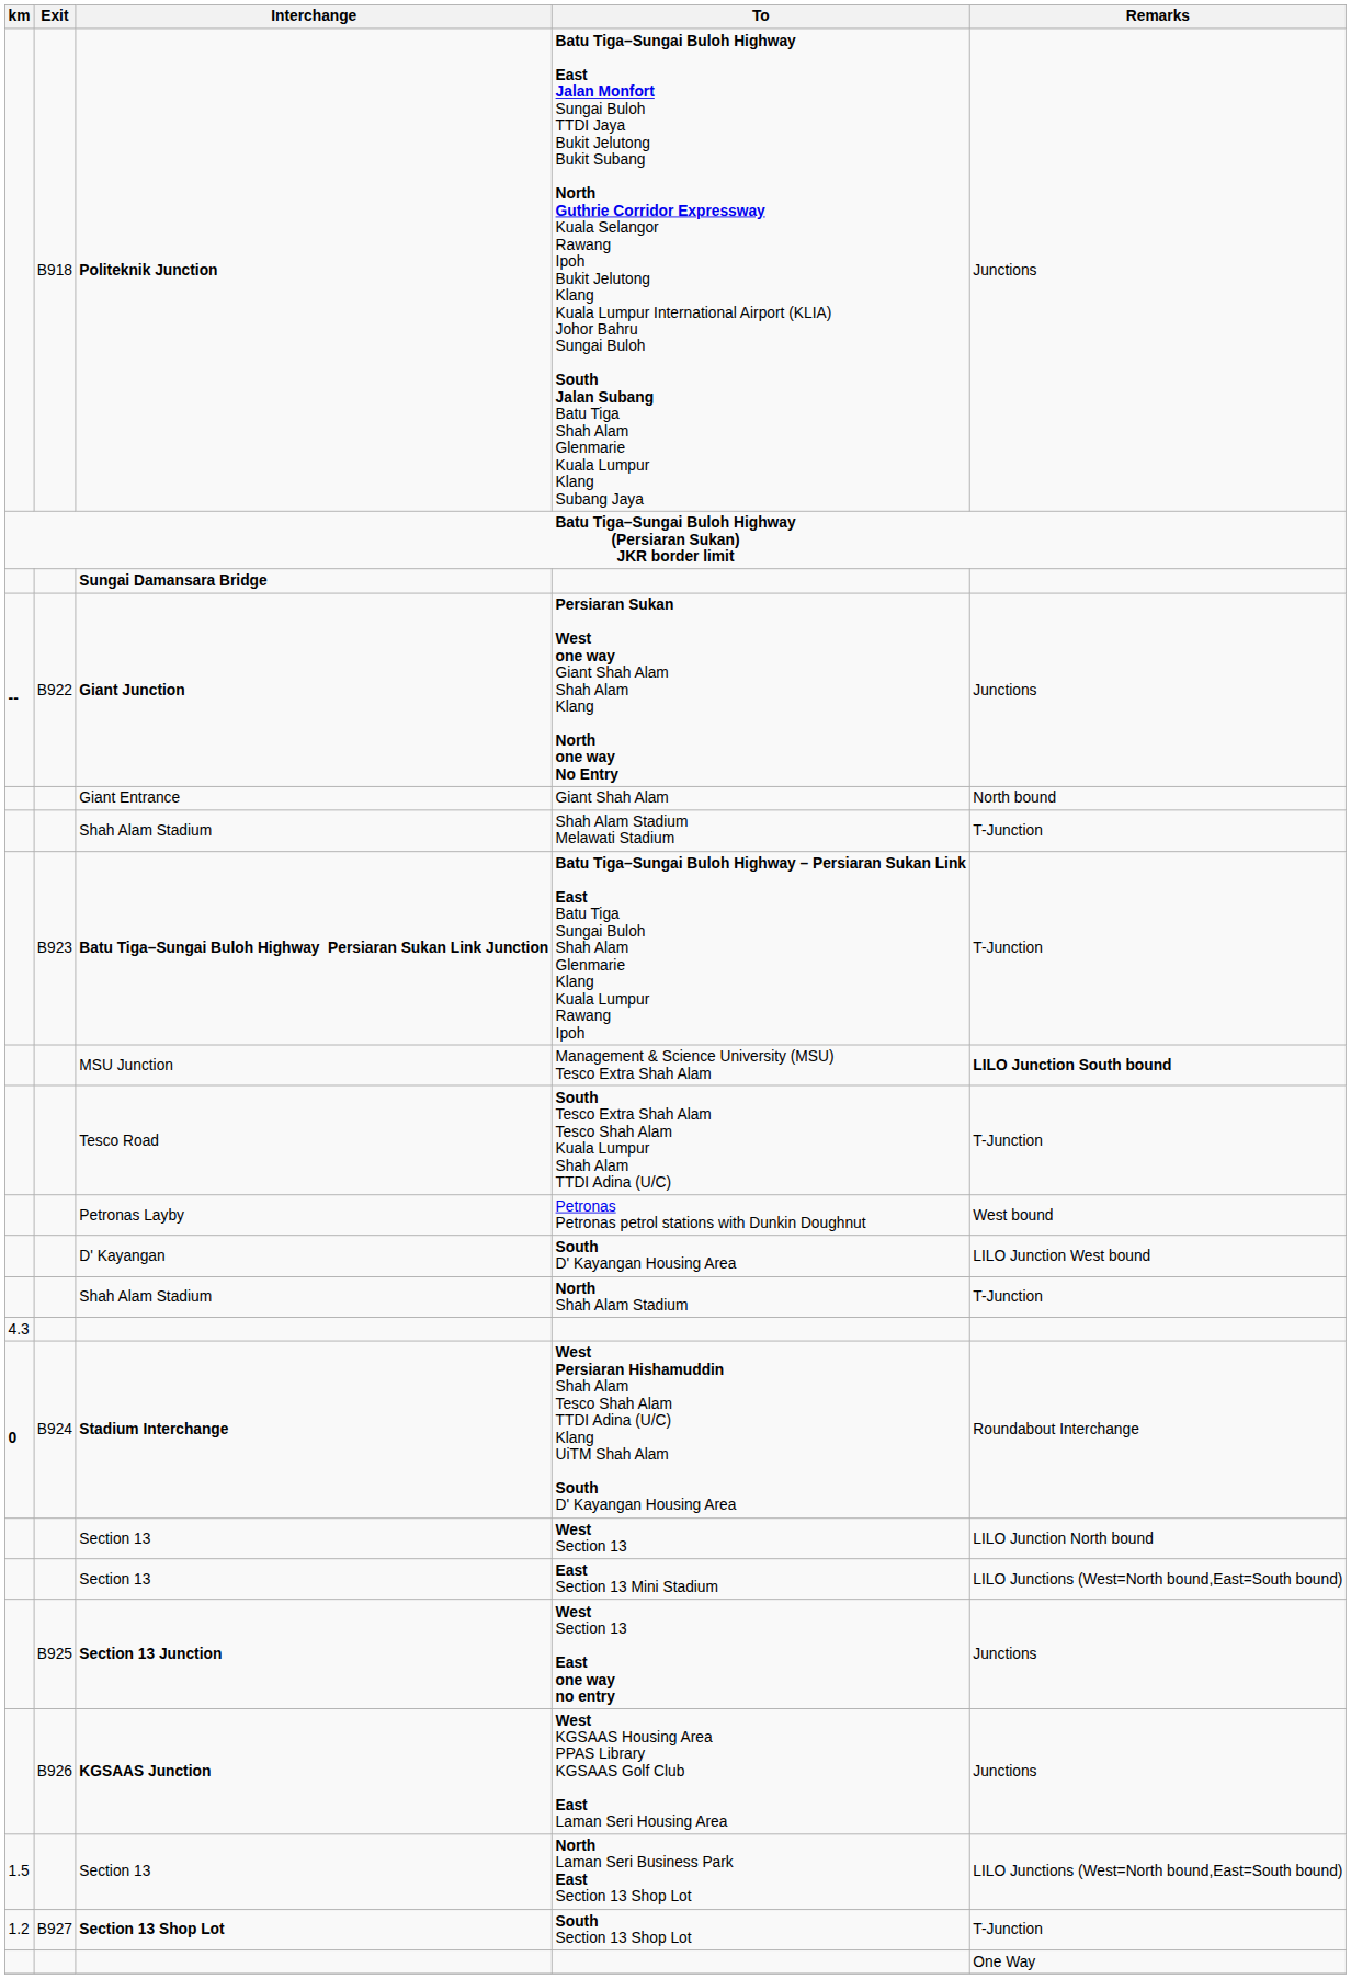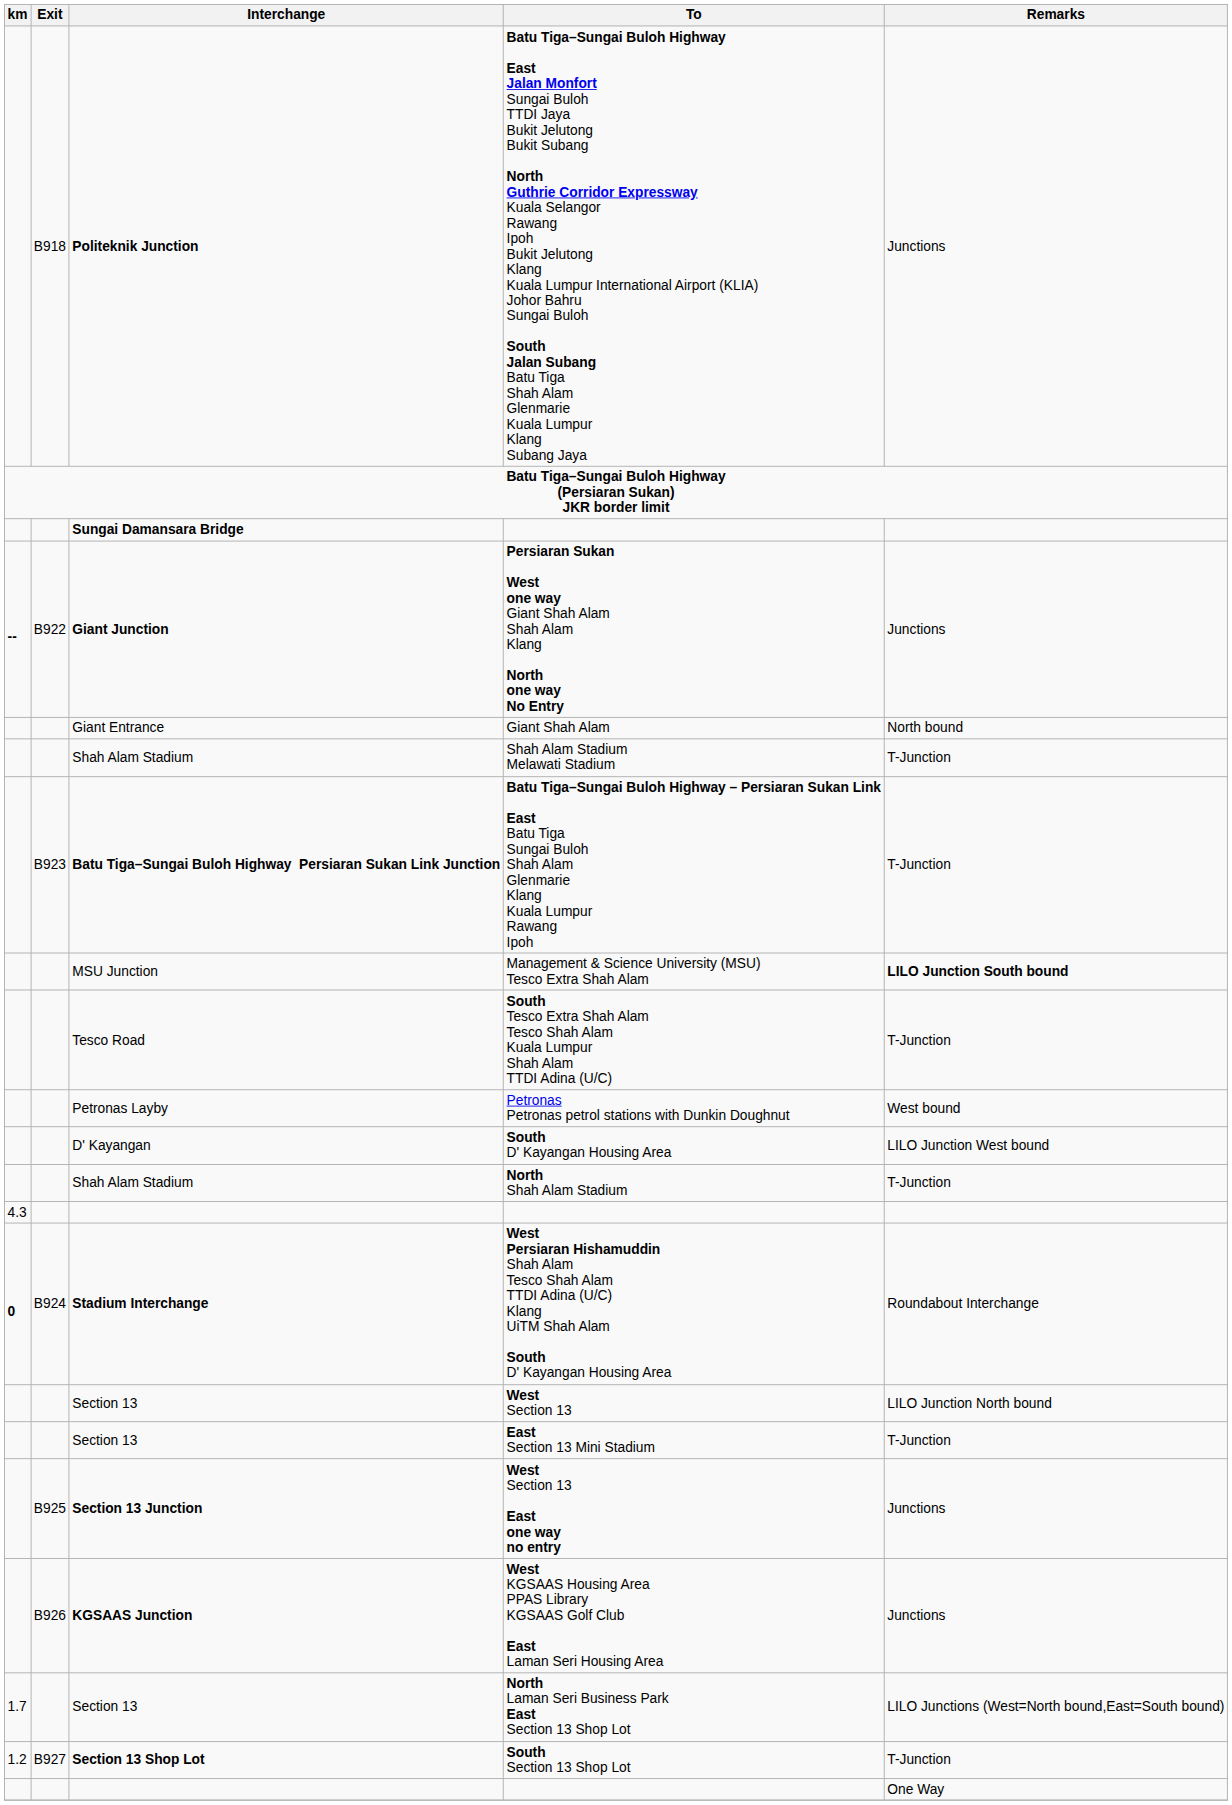East Section 13 Mini Stadium | Remarks: LILO Junctions (West=North bound,East=South bound) -> T-Junction
North Laman Seri Business Park East Section 13 Shop Lot | km: 1.5 -> 1.7
